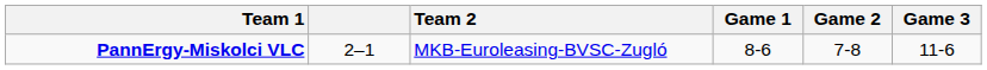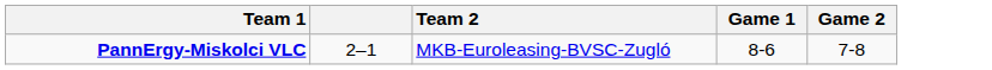- column: Game 3 | 11-6
